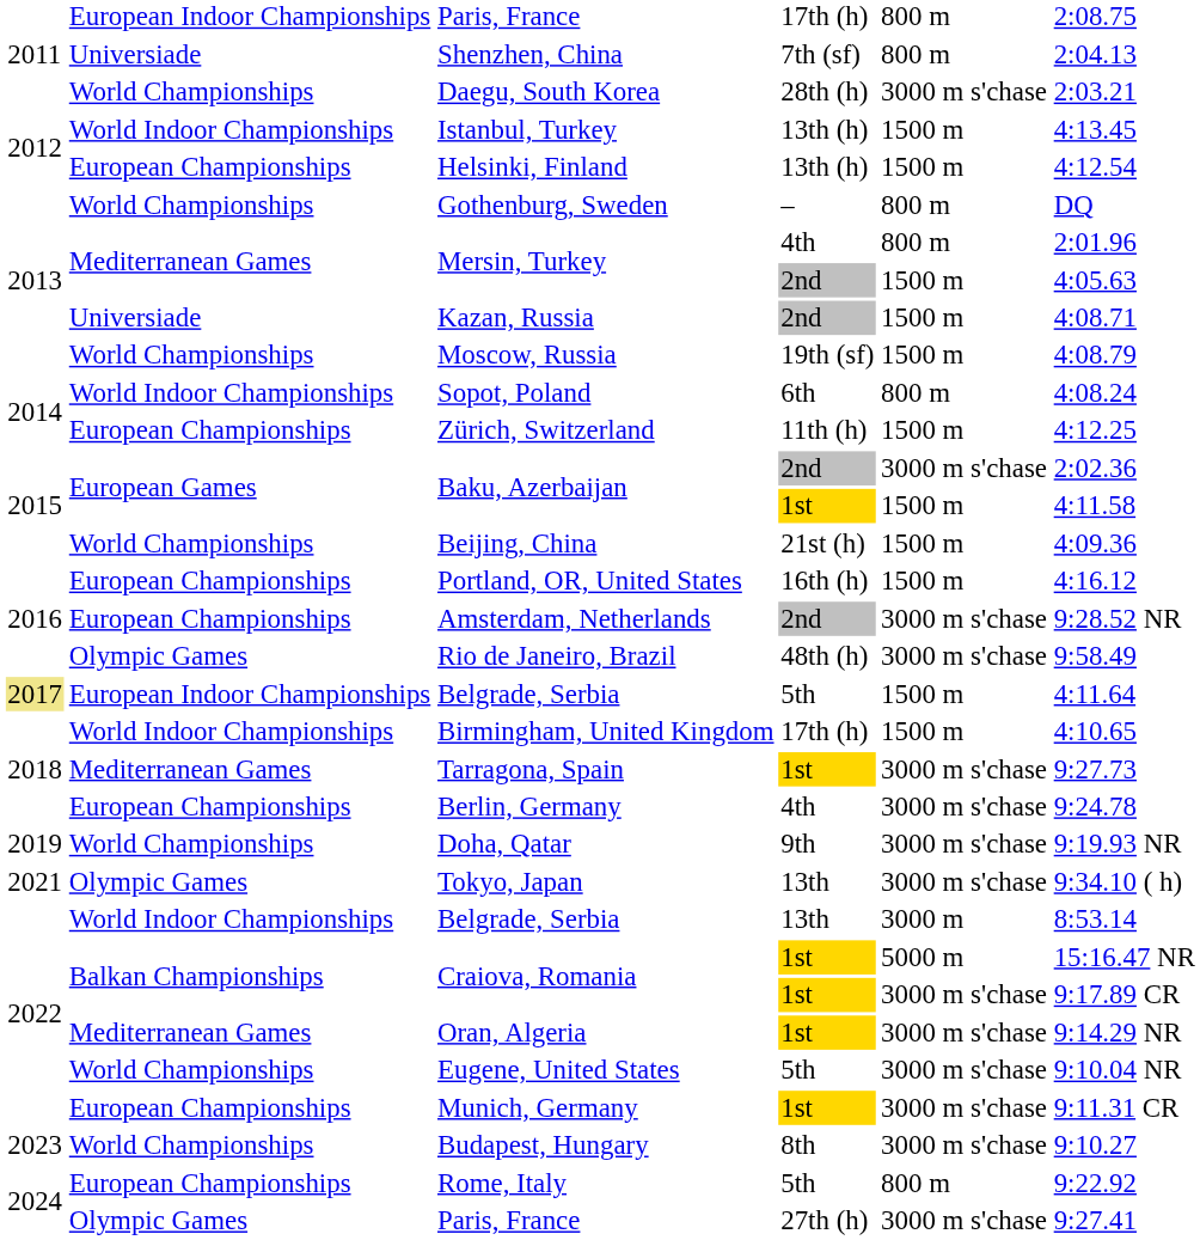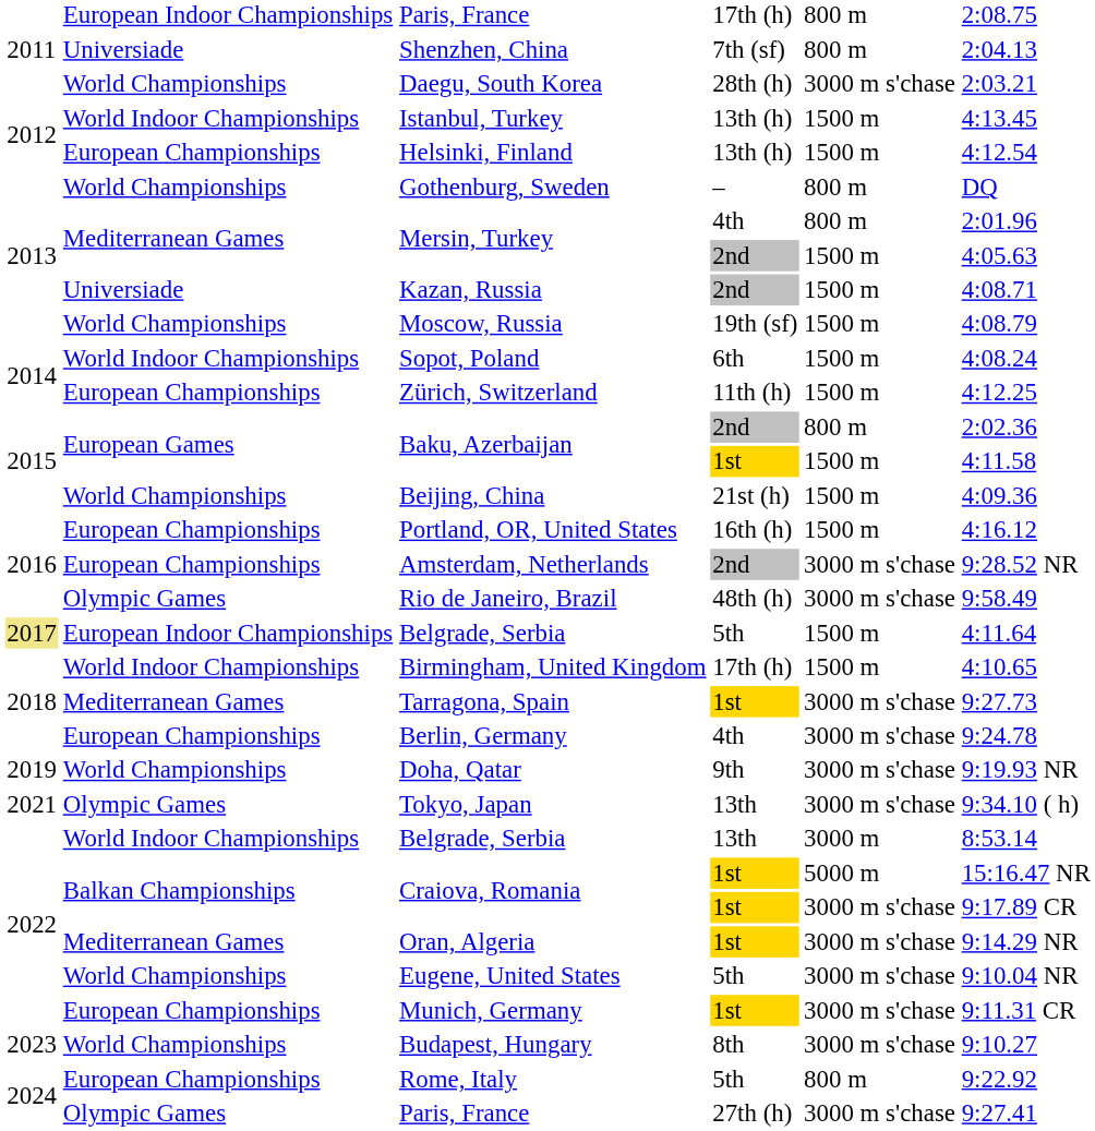Sopot, Poland | column 5: 800 m -> 1500 m
Baku, Azerbaijan / 2nd | column 5: 3000 m s'chase -> 800 m
